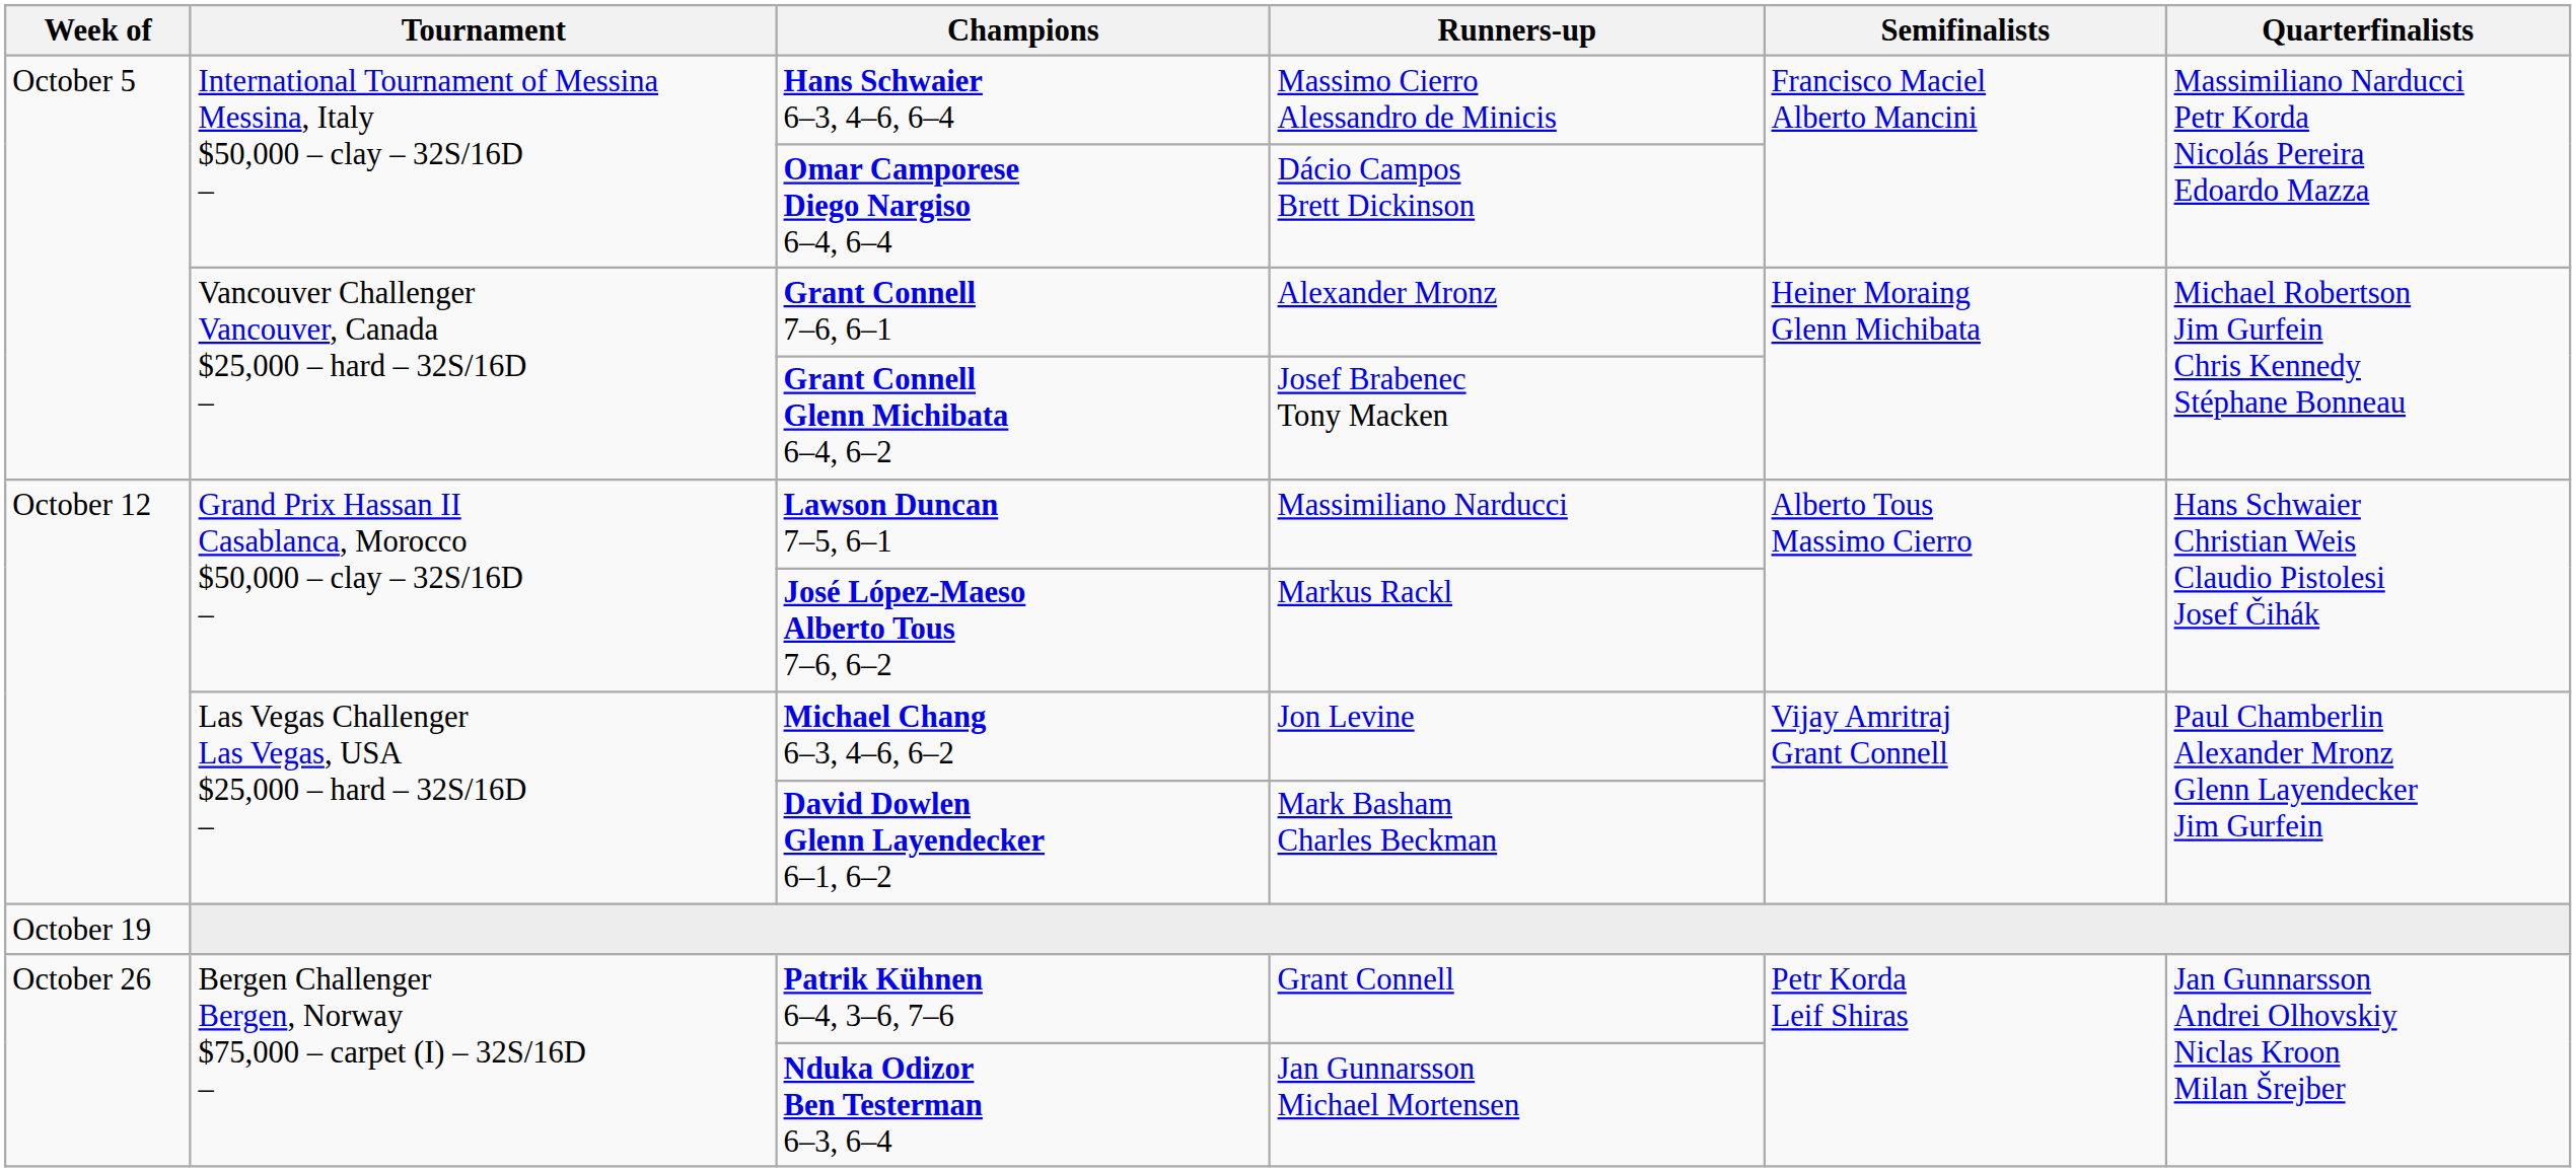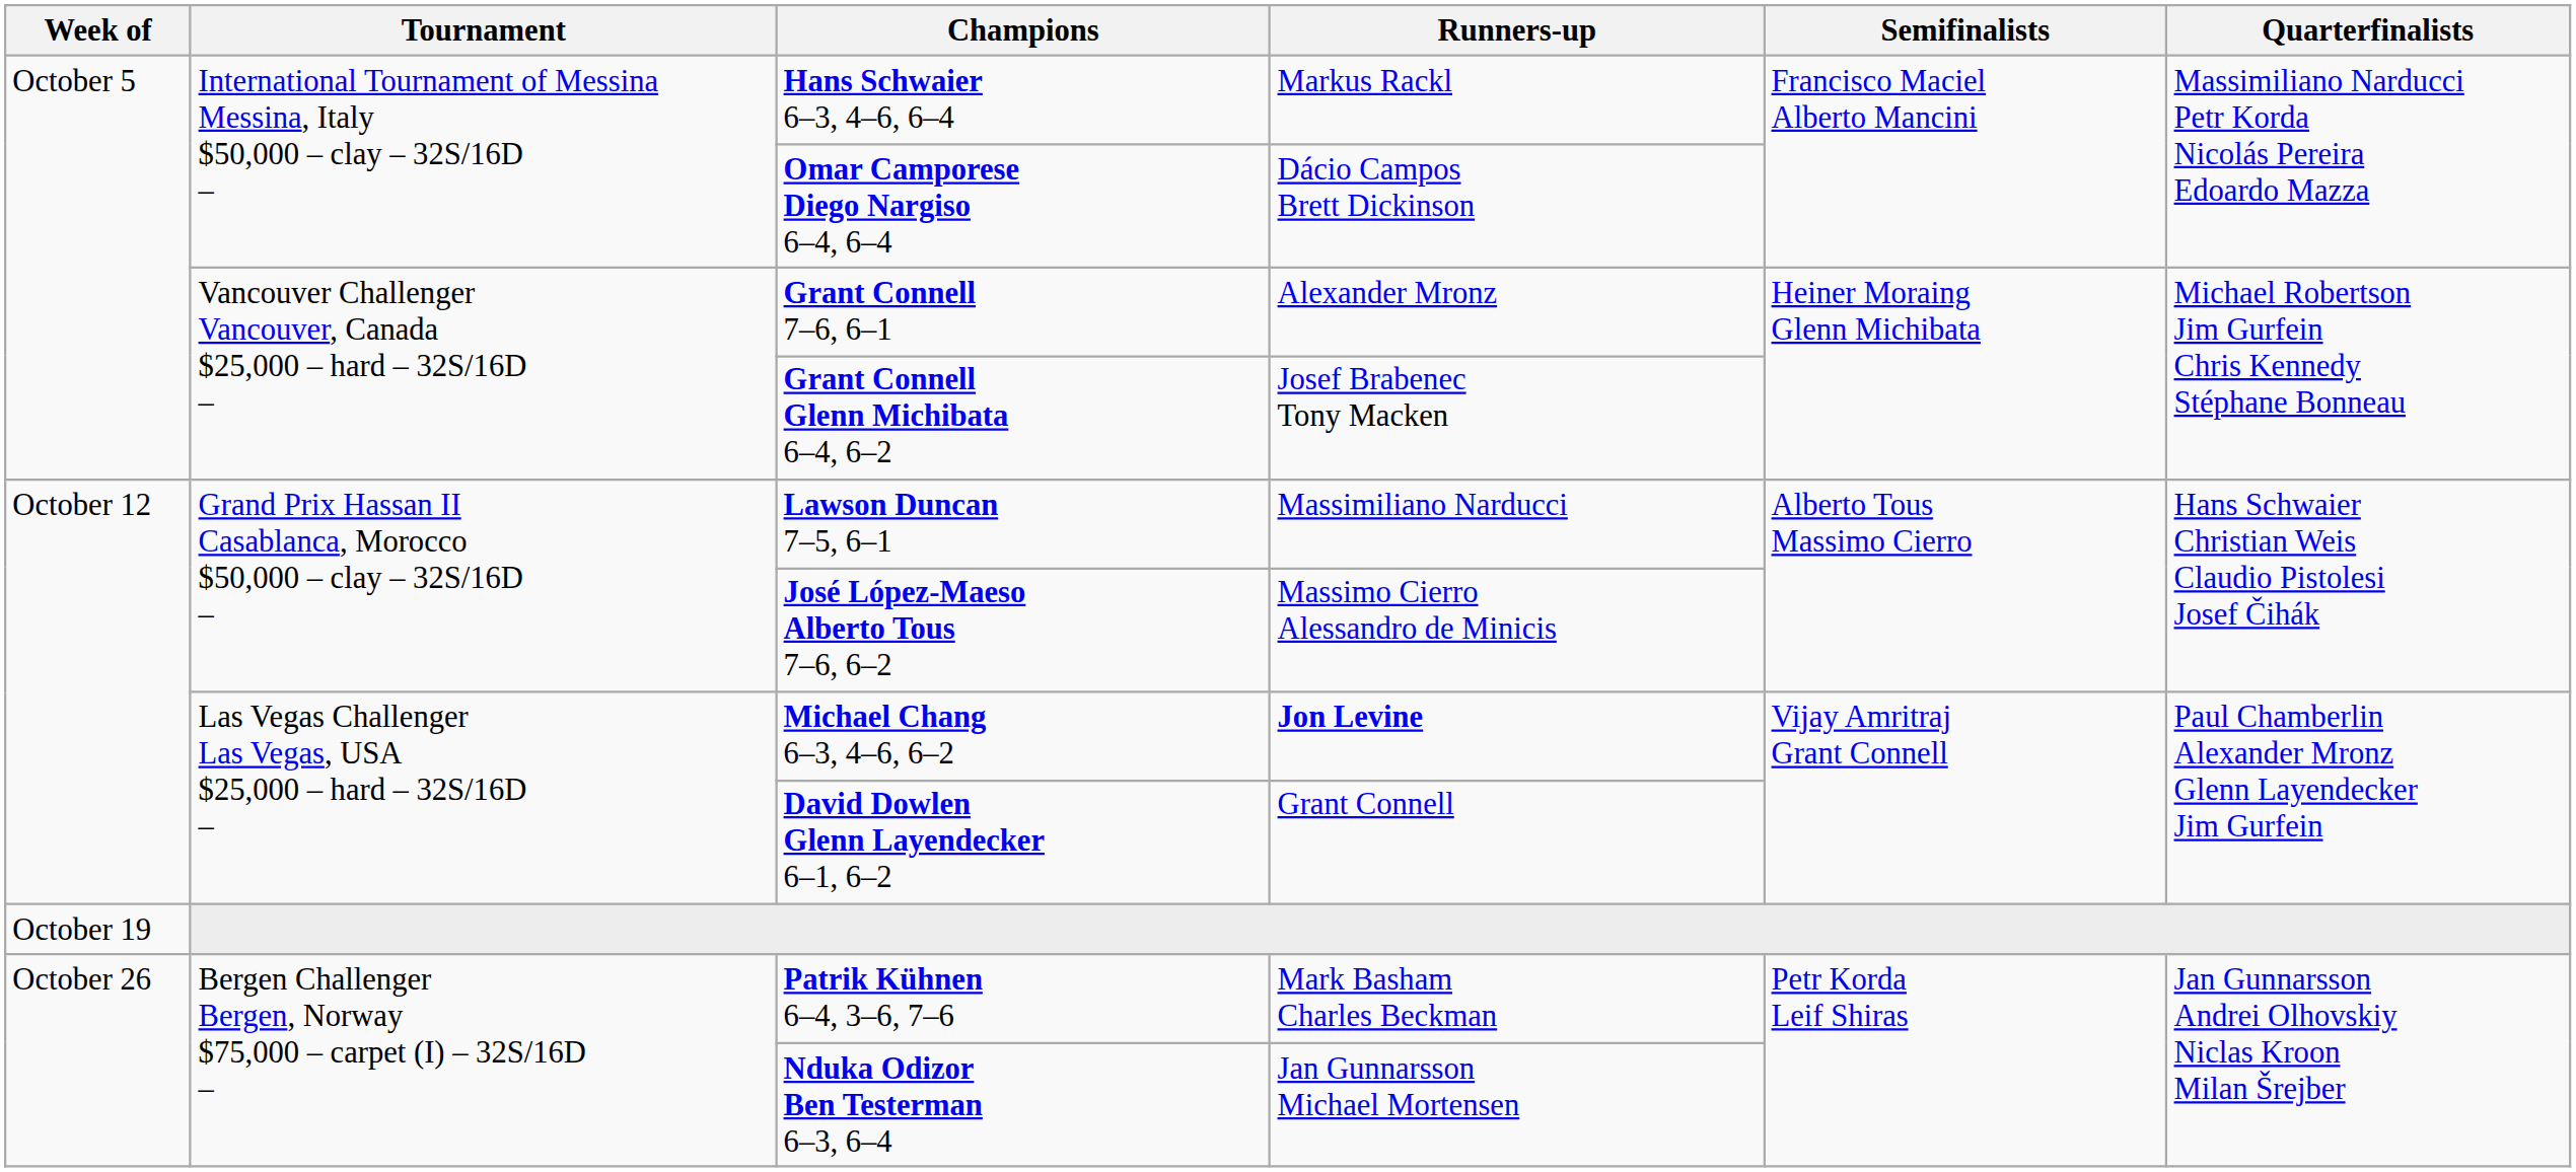Hans Schwaier 6–3, 4–6, 6–4 | Runners-up: Massimo Cierro Alessandro de Minicis -> Markus Rackl
José López-Maeso Alberto Tous 7–6, 6–2 | Runners-up: Markus Rackl -> Massimo Cierro Alessandro de Minicis
Michael Chang 6–3, 4–6, 6–2 | Runners-up: normal -> bold
David Dowlen Glenn Layendecker 6–1, 6–2 | Runners-up: Mark Basham Charles Beckman -> Grant Connell
Patrik Kühnen 6–4, 3–6, 7–6 | Runners-up: Grant Connell -> Mark Basham Charles Beckman
